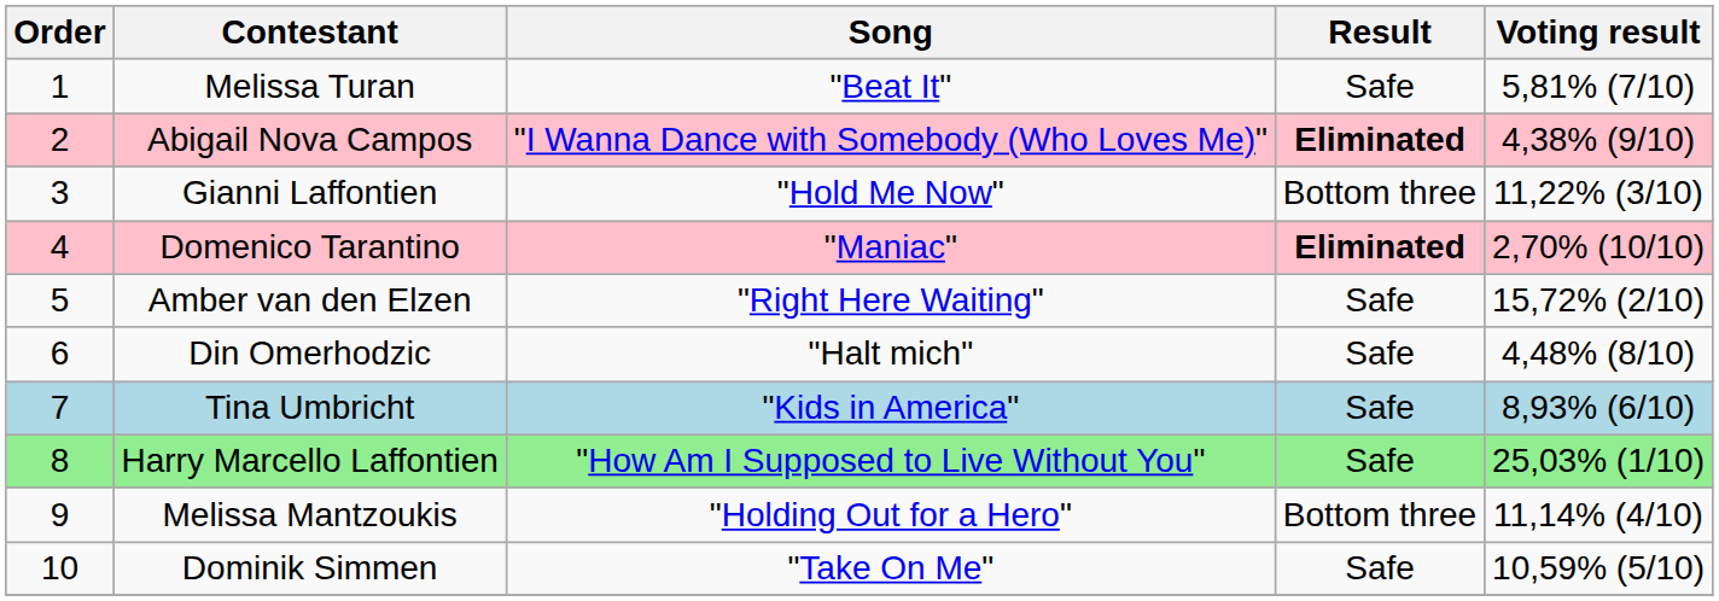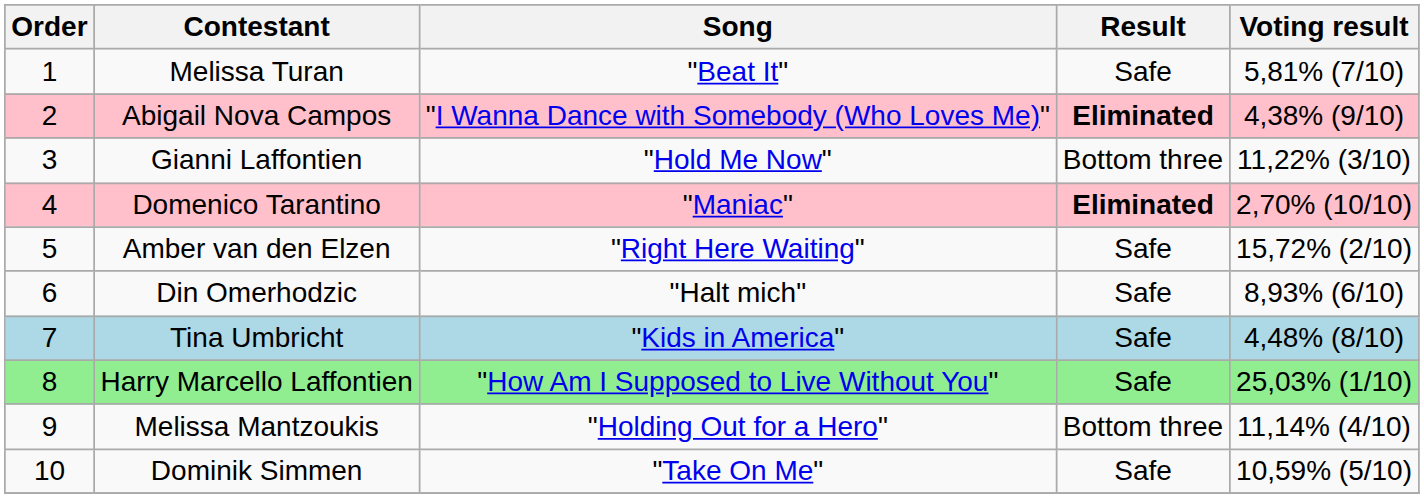Din Omerhodzic | Voting result: 4,48% (8/10) -> 8,93% (6/10)
Tina Umbricht | Voting result: 8,93% (6/10) -> 4,48% (8/10)
